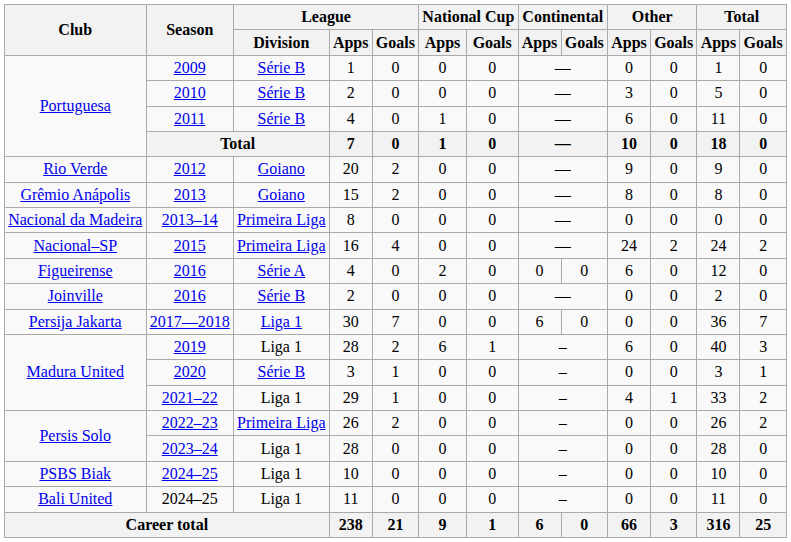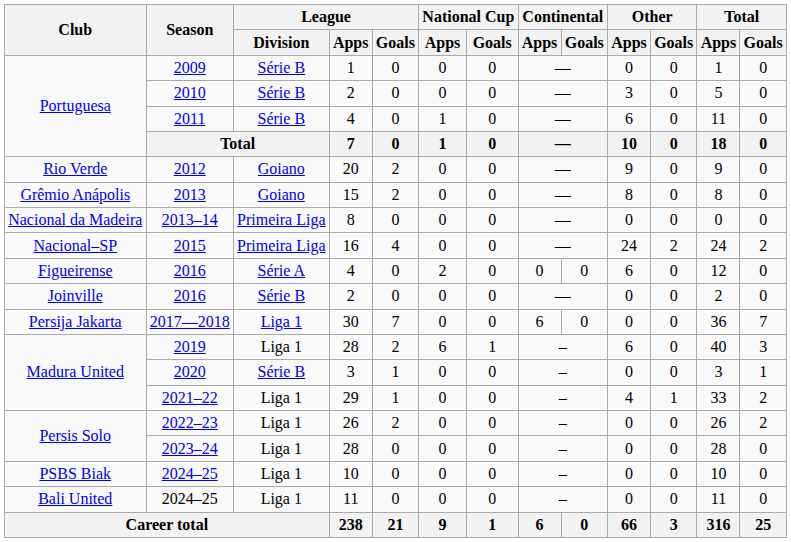2022–23 | League / Division: Primeira Liga -> Liga 1
